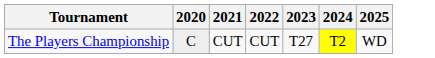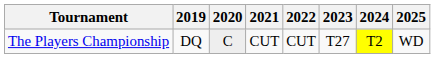+ column: 2019 | DQ
